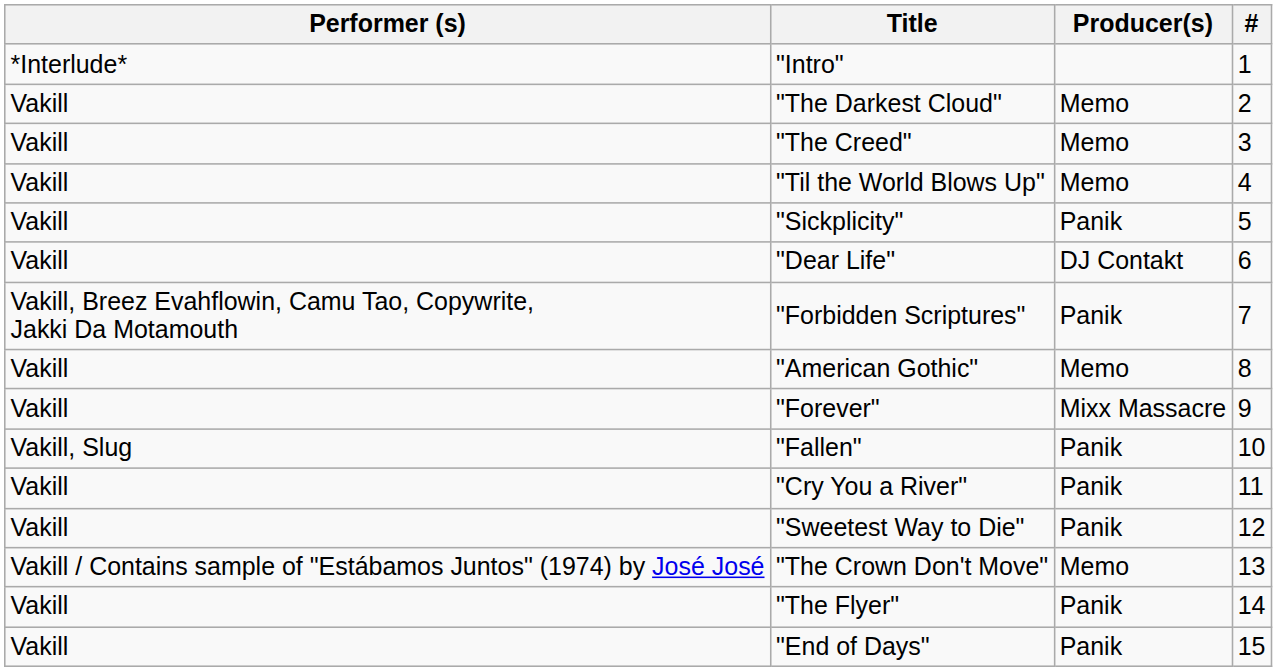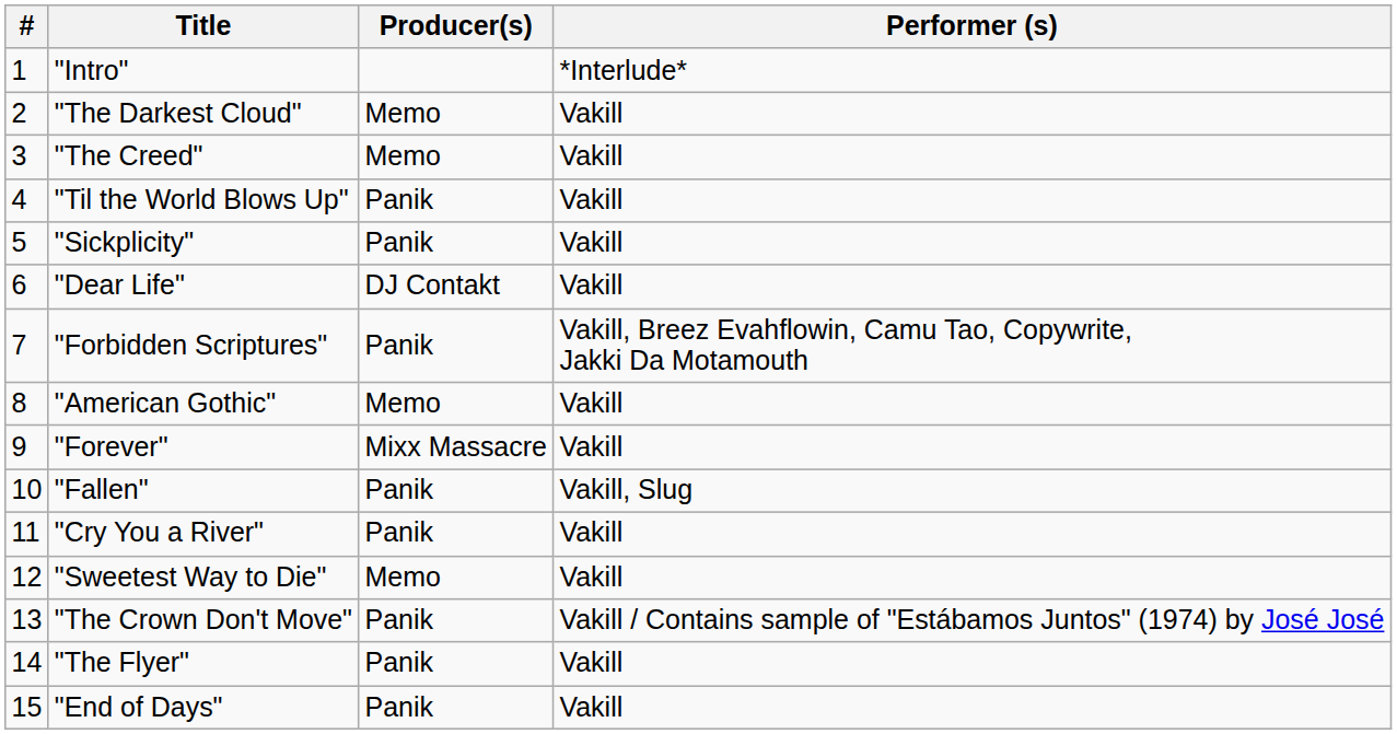columns swapped: # <-> Performer (s)
"Til the World Blows Up" | Producer(s): Memo -> Panik
"Sweetest Way to Die" | Producer(s): Panik -> Memo
"The Crown Don't Move" | Producer(s): Memo -> Panik
